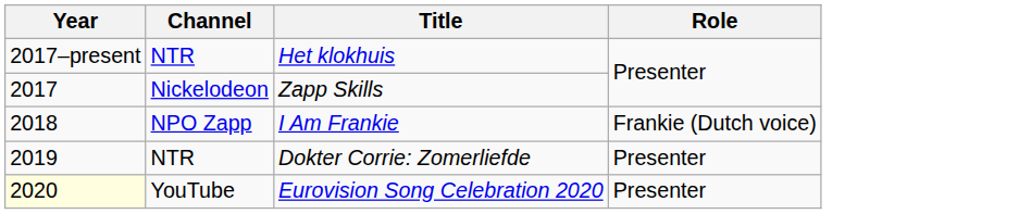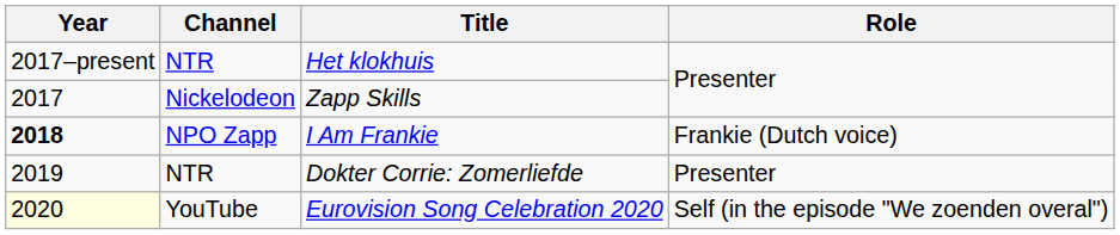I Am Frankie | Year: normal -> bold
Eurovision Song Celebration 2020 | Role: Presenter -> Self (in the episode "We zoenden overal")
